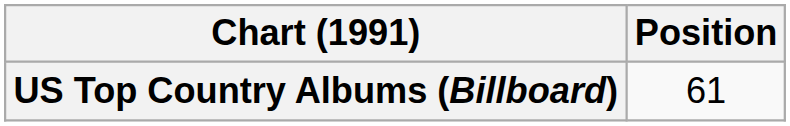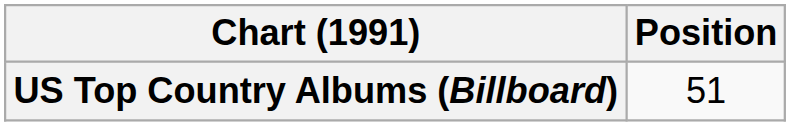US Top Country Albums (Billboard) | Position: 61 -> 51
